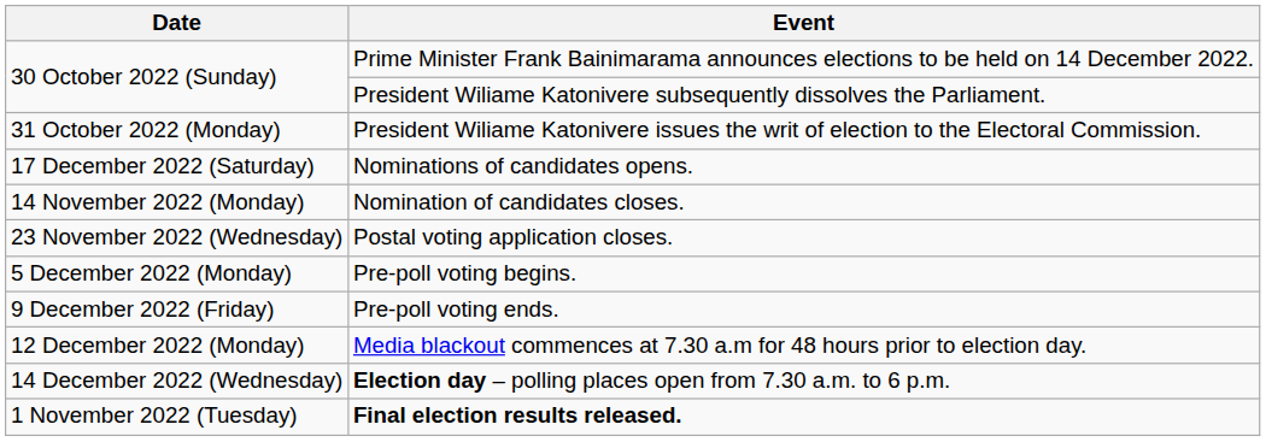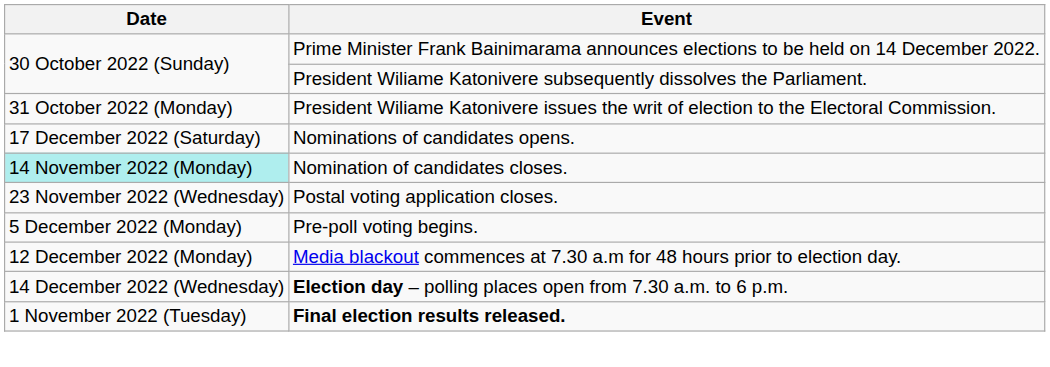Nomination of candidates closes. | Date: no background -> paleturquoise background
- row: 9 December 2022 (Friday) | Pre-poll voting ends.
